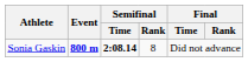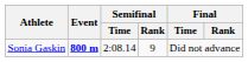Sonia Gaskin | Semifinal / Time: bold -> normal
Sonia Gaskin | Semifinal / Rank: 8 -> 9
